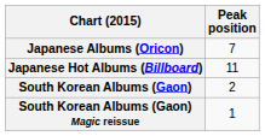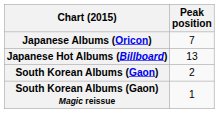Japanese Hot Albums (Billboard) | Peak position: 11 -> 13
